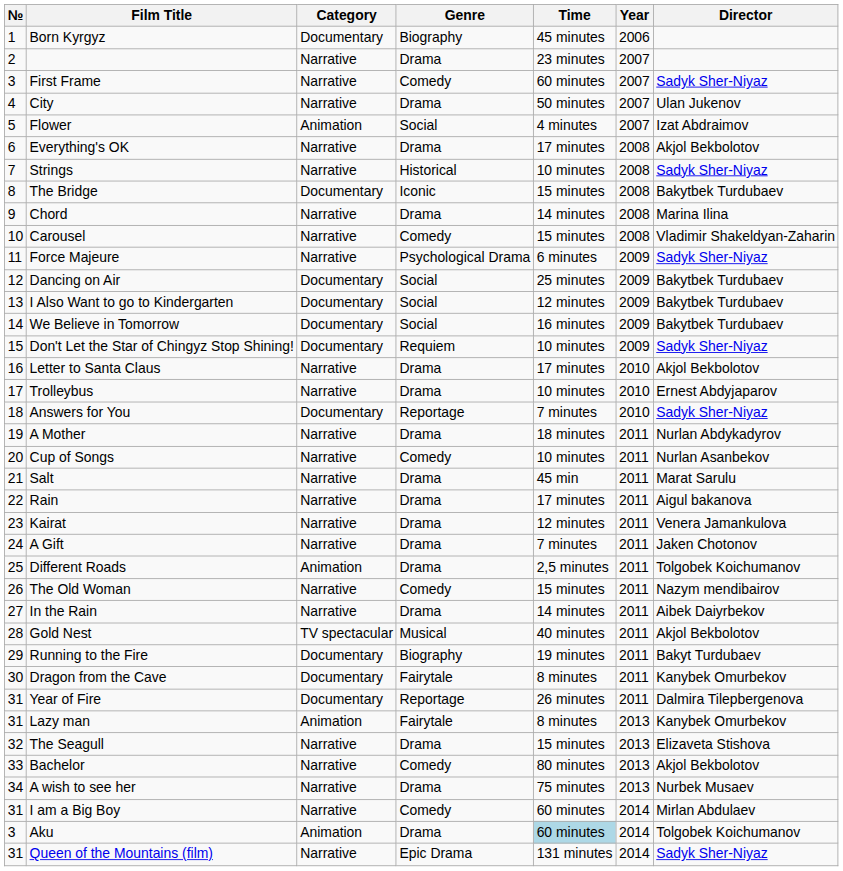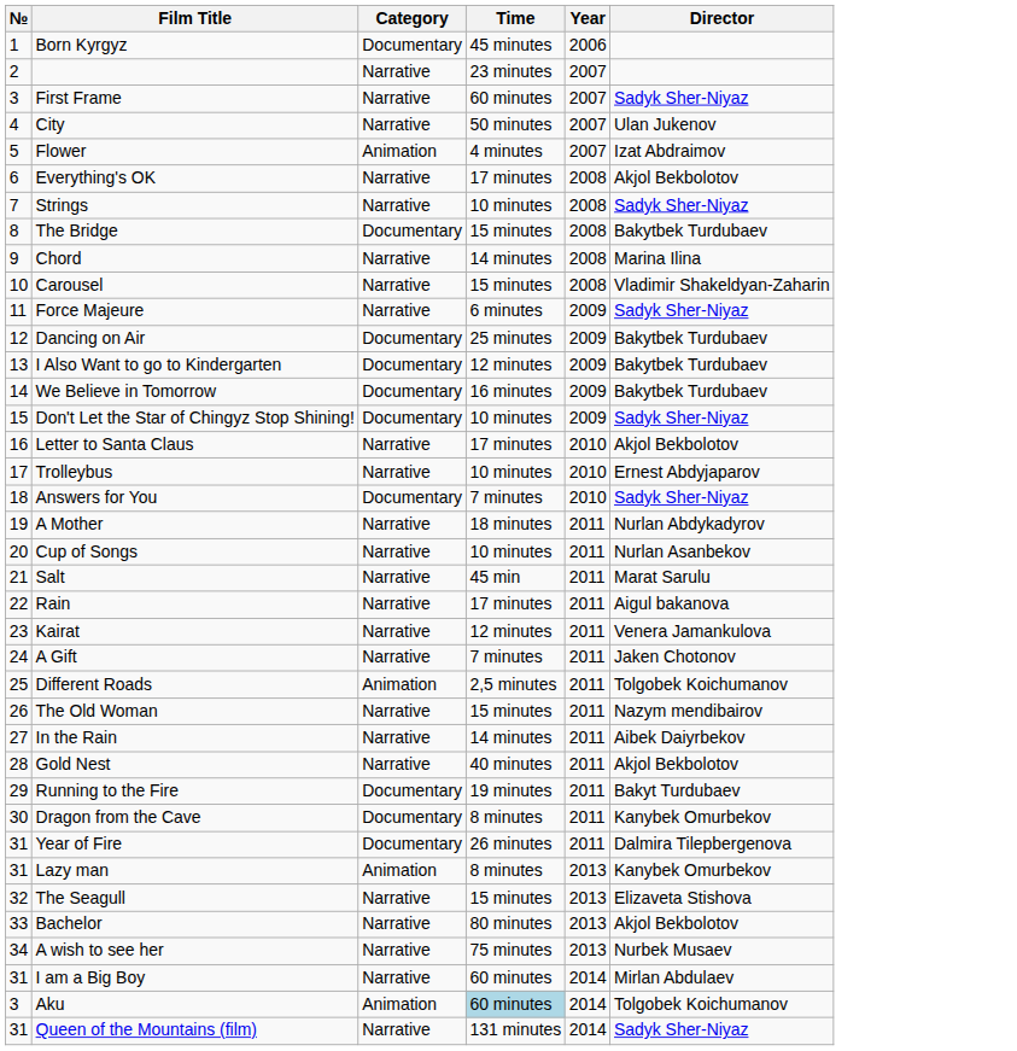- column: Genre | Biography | Drama | Comedy | Drama | Social | Drama | Historical | Iconic | Drama | Comedy | Psychological Drama | Social | Social | Social | Requiem | Drama | Drama | Reportage | Drama | Comedy | Drama | Drama | Drama | Drama | Drama | Comedy | Drama | Musical | Biography | Fairytale | Reportage | Fairytale | Drama | Comedy | Drama | Comedy | Drama | Epic Drama
Gold Nest | Category: TV spectacular -> Narrative
